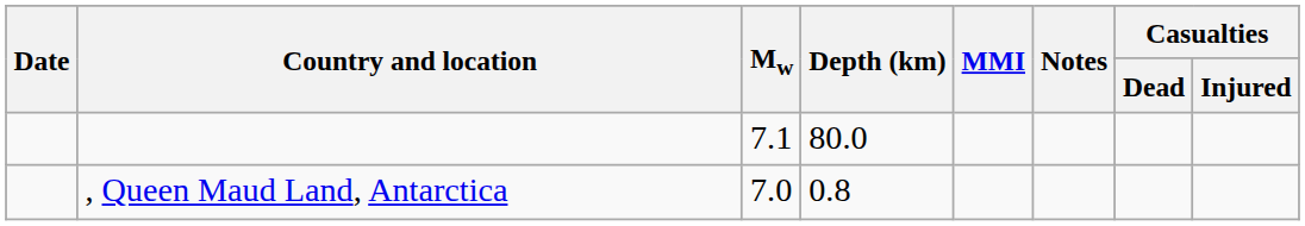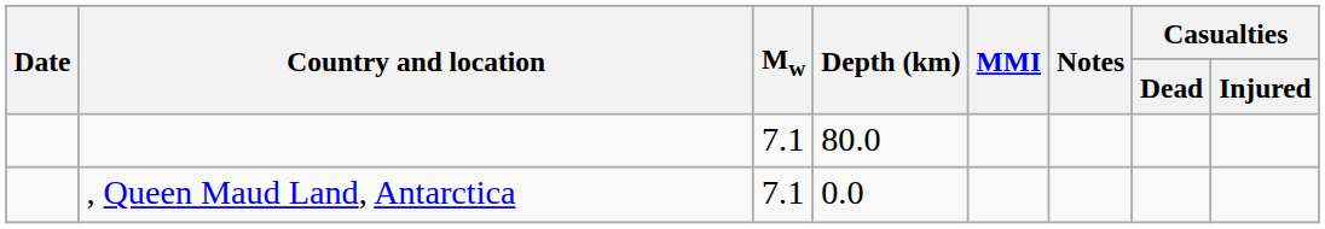, Queen Maud Land, Antarctica | Mw: 7.0 -> 7.1
, Queen Maud Land, Antarctica | Depth (km): 0.8 -> 0.0
